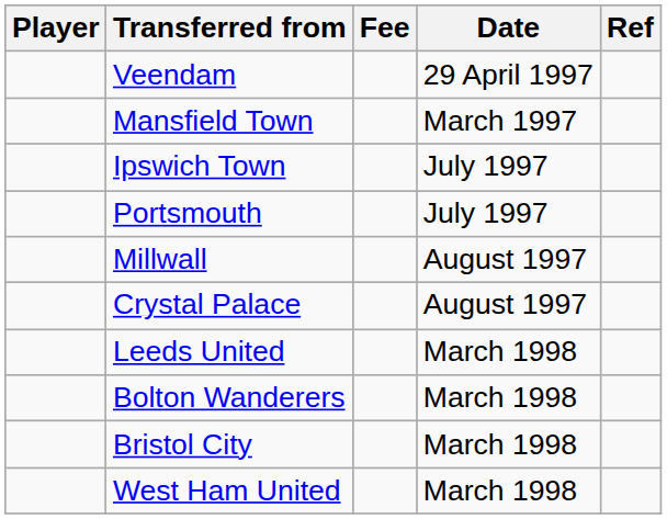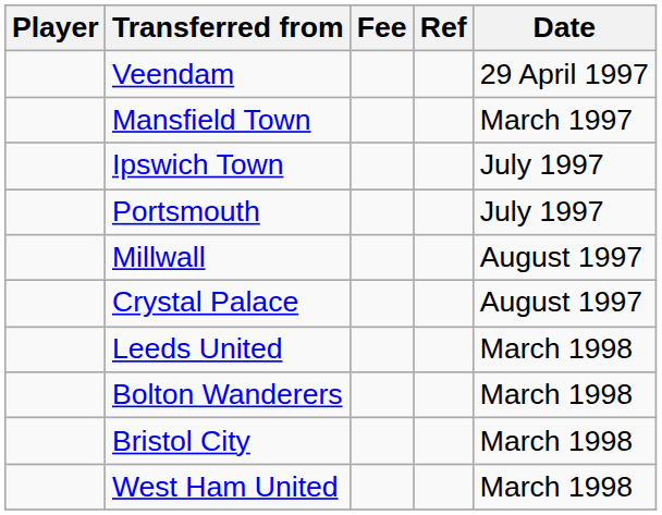columns swapped: Date <-> Ref
